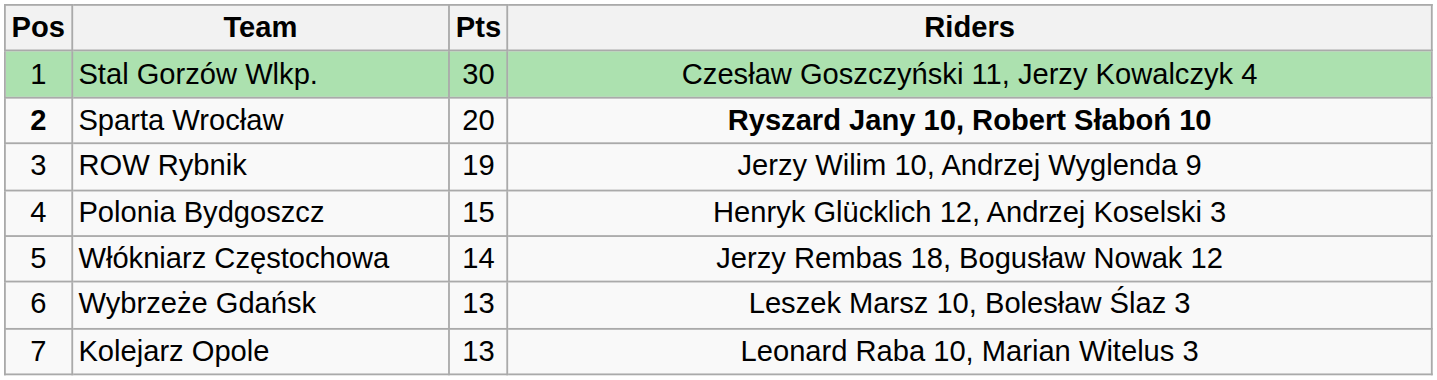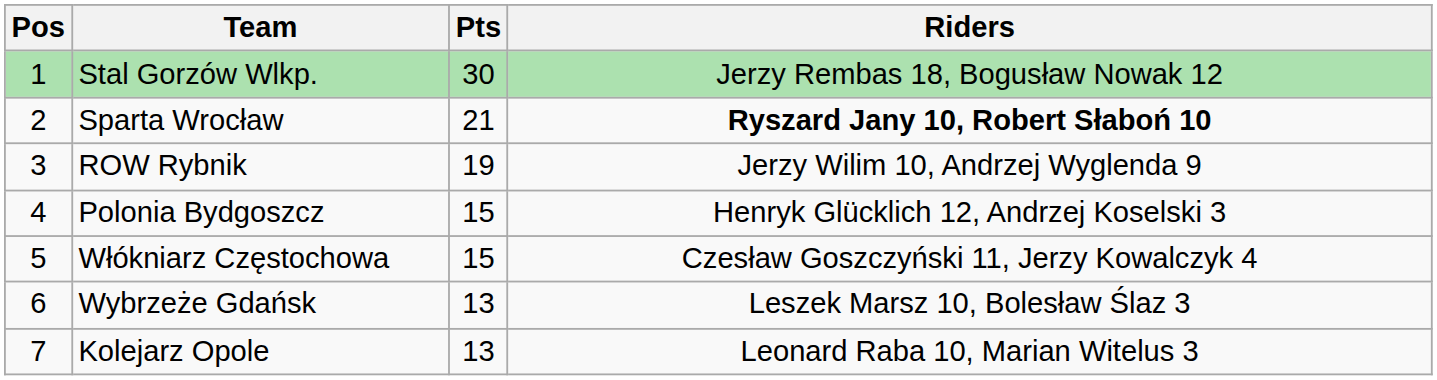Stal Gorzów Wlkp. | Riders: Czesław Goszczyński 11, Jerzy Kowalczyk 4 -> Jerzy Rembas 18, Bogusław Nowak 12
Sparta Wrocław | Pos: bold -> normal
Sparta Wrocław | Pts: 20 -> 21
Włókniarz Częstochowa | Pts: 14 -> 15
Włókniarz Częstochowa | Riders: Jerzy Rembas 18, Bogusław Nowak 12 -> Czesław Goszczyński 11, Jerzy Kowalczyk 4
